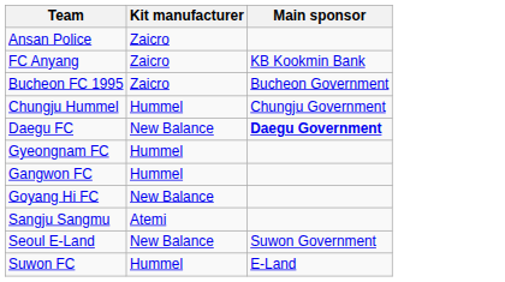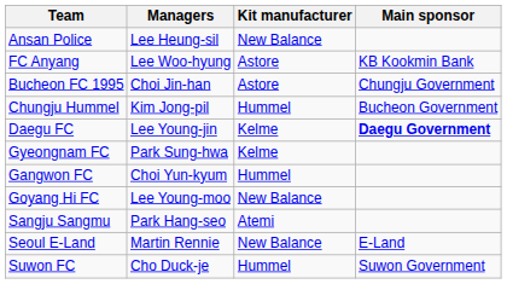+ column: Managers | Lee Heung-sil | Lee Woo-hyung | Choi Jin-han | Kim Jong-pil | Lee Young-jin | Park Sung-hwa | Choi Yun-kyum | Lee Young-moo | Park Hang-seo | Martin Rennie | Cho Duck-je
Ansan Police | Kit manufacturer: Zaicro -> New Balance
FC Anyang | Kit manufacturer: Zaicro -> Astore
Bucheon FC 1995 | Kit manufacturer: Zaicro -> Astore
Bucheon FC 1995 | Main sponsor: Bucheon Government -> Chungju Government
Chungju Hummel | Main sponsor: Chungju Government -> Bucheon Government
Daegu FC | Kit manufacturer: New Balance -> Kelme
Gyeongnam FC | Kit manufacturer: Hummel -> Kelme
Seoul E-Land | Main sponsor: Suwon Government -> E-Land
Suwon FC | Main sponsor: E-Land -> Suwon Government
